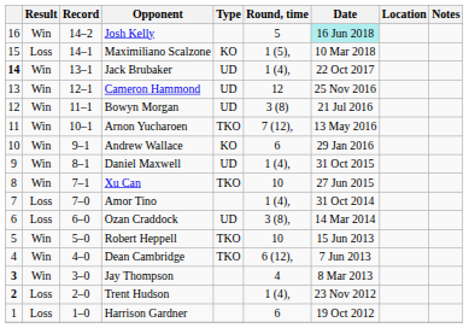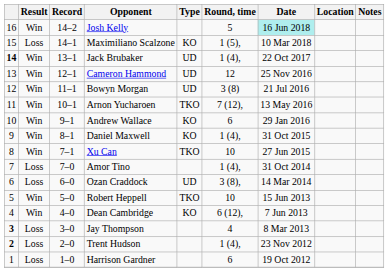Daniel Maxwell | Type: UD -> KO
Dean Cambridge | Type: TKO -> KO
Jay Thompson | Result: Win -> Loss
